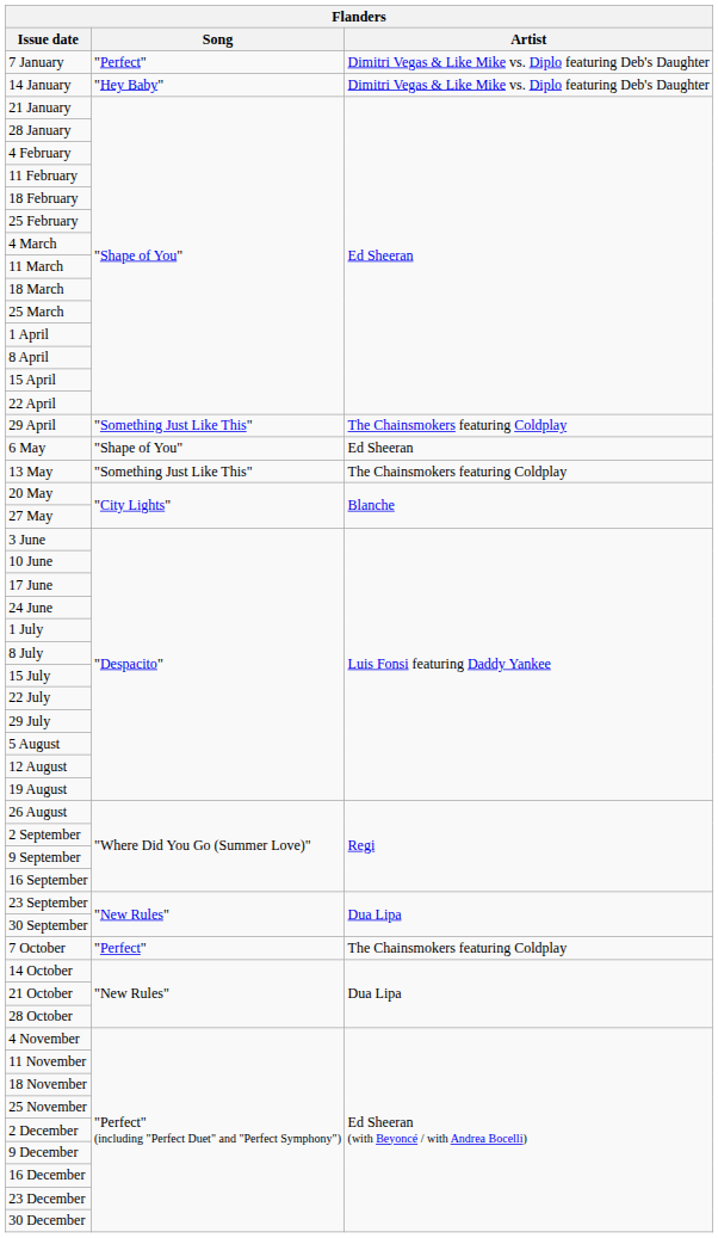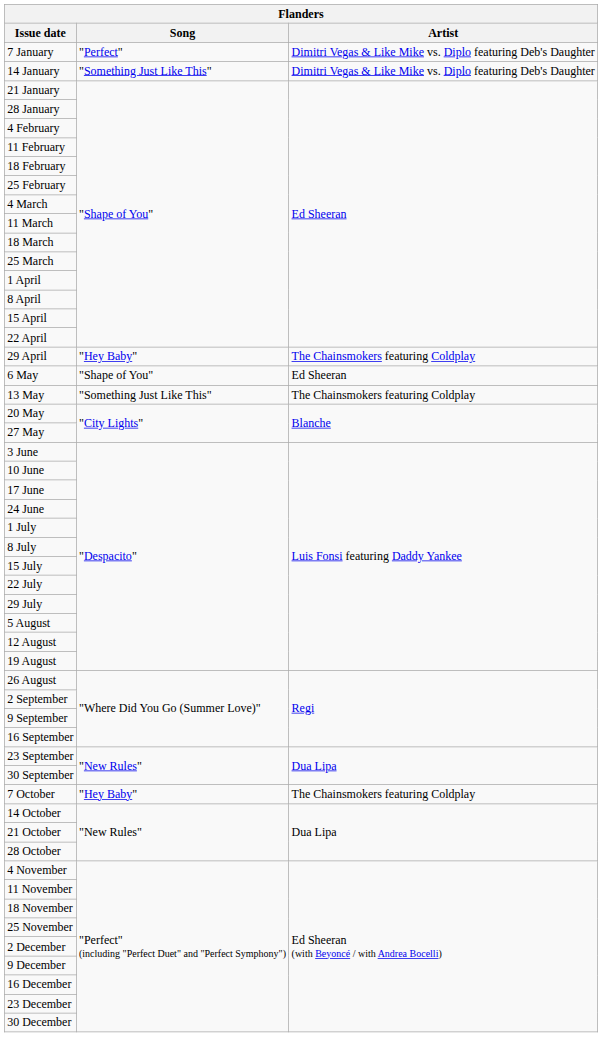14 January | Song: "Hey Baby" -> "Something Just Like This"
29 April | Song: "Something Just Like This" -> "Hey Baby"
7 October | Song: "Perfect" -> "Hey Baby"
